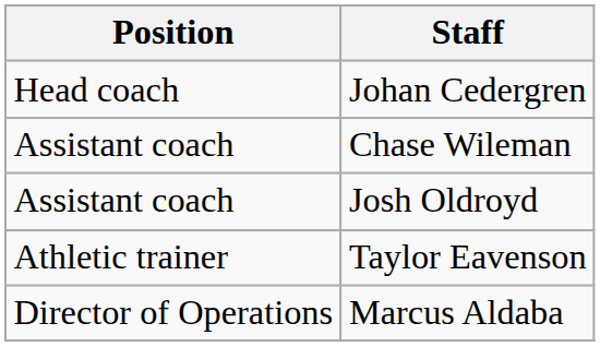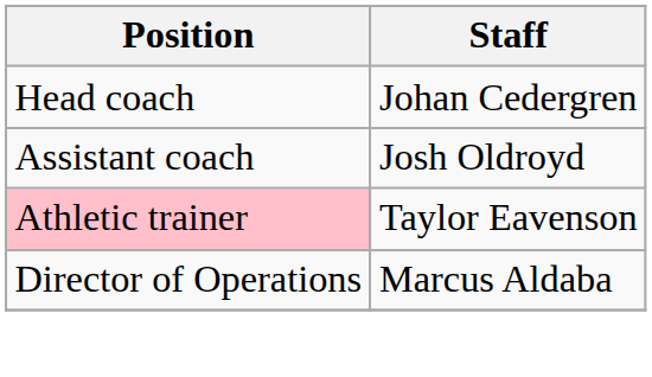- row: Assistant coach | Chase Wileman
Taylor Eavenson | Position: no background -> pink background
